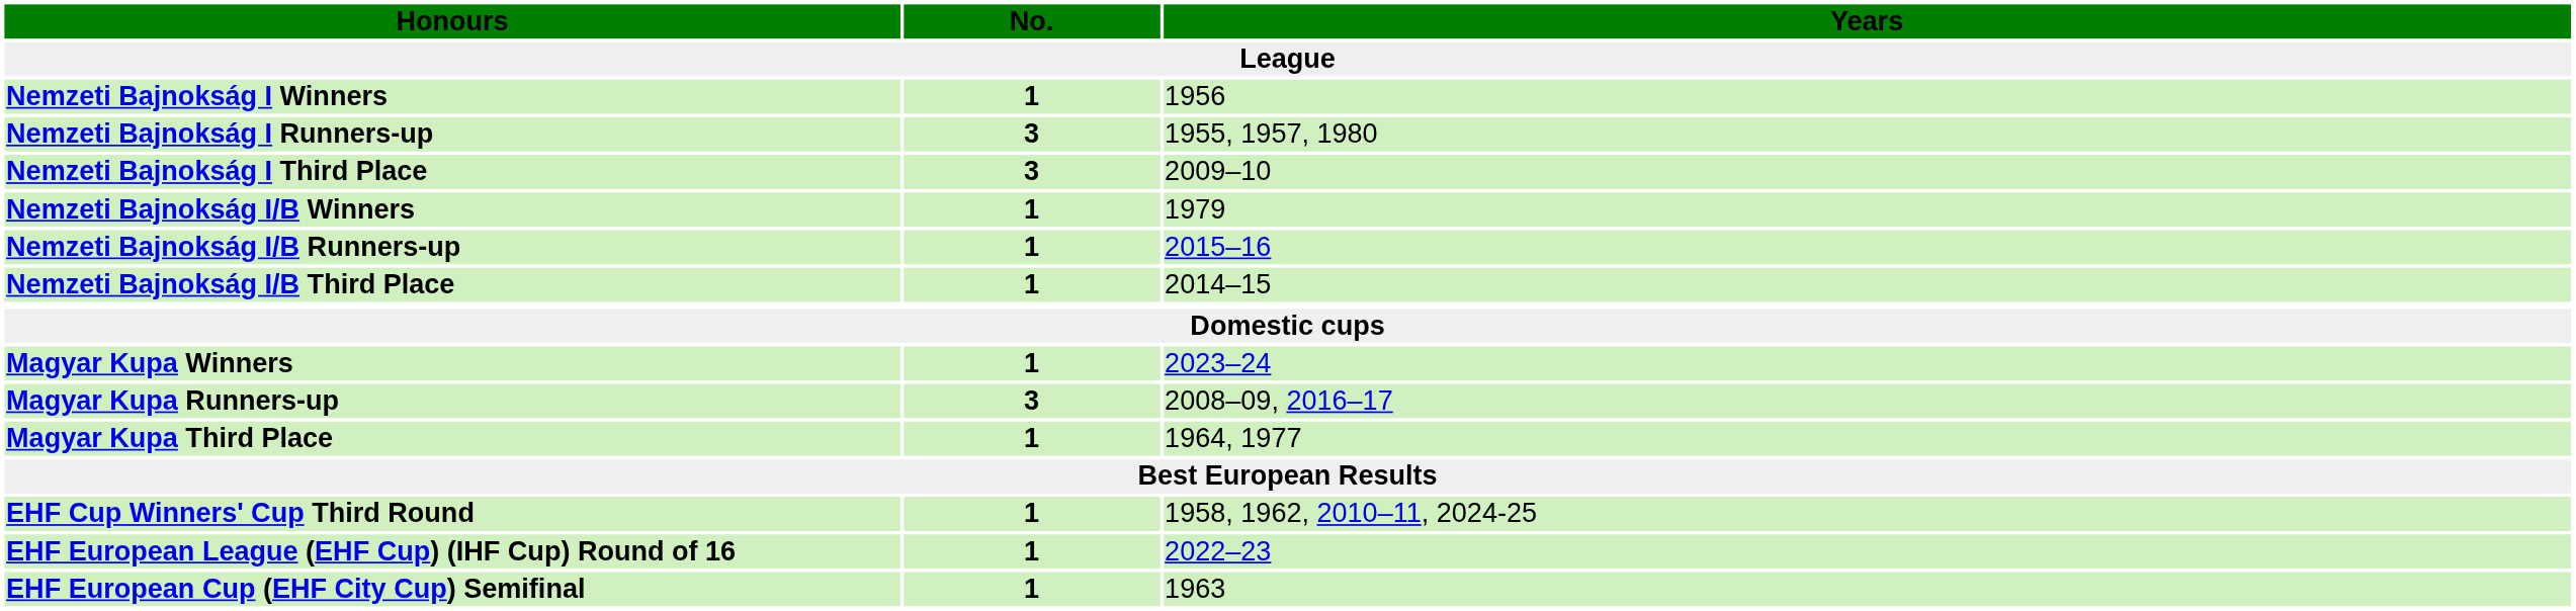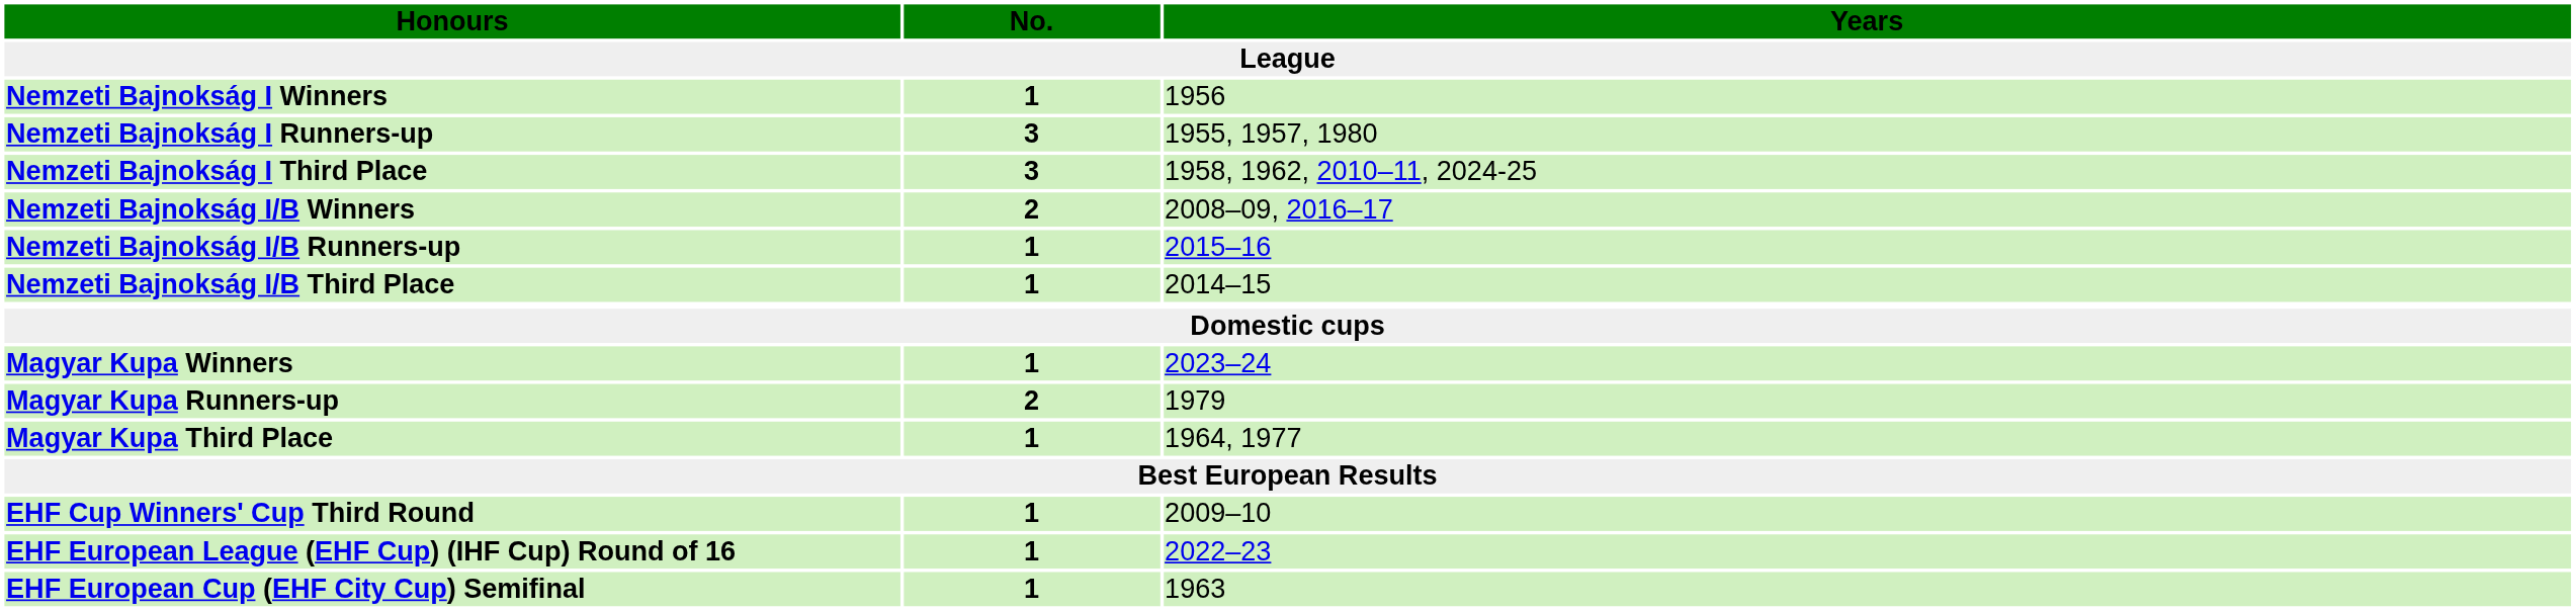Nemzeti Bajnokság I Third Place | Years: 2009–10 -> 1958, 1962, 2010–11, 2024-25
Nemzeti Bajnokság I/B Winners | No.: 1 -> 2
Nemzeti Bajnokság I/B Winners | Years: 1979 -> 2008–09, 2016–17
Magyar Kupa Runners-up | No.: 3 -> 2
Magyar Kupa Runners-up | Years: 2008–09, 2016–17 -> 1979
EHF Cup Winners' Cup Third Round | Years: 1958, 1962, 2010–11, 2024-25 -> 2009–10
